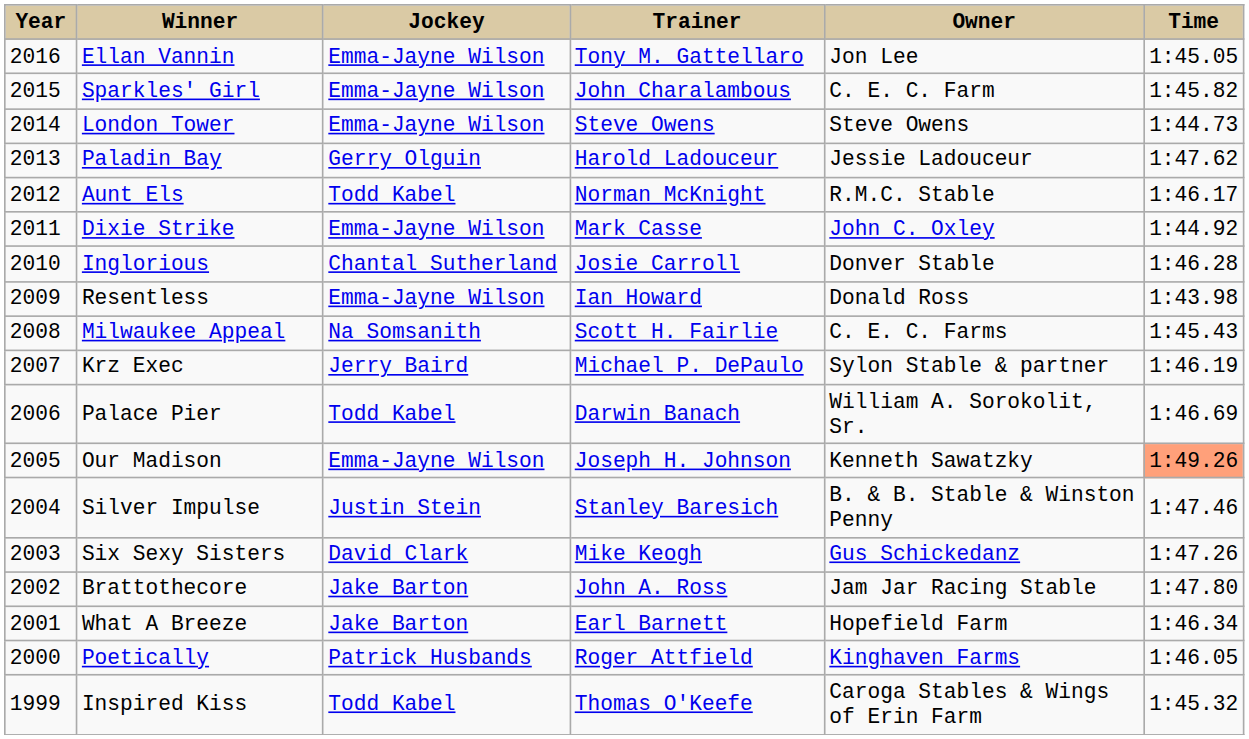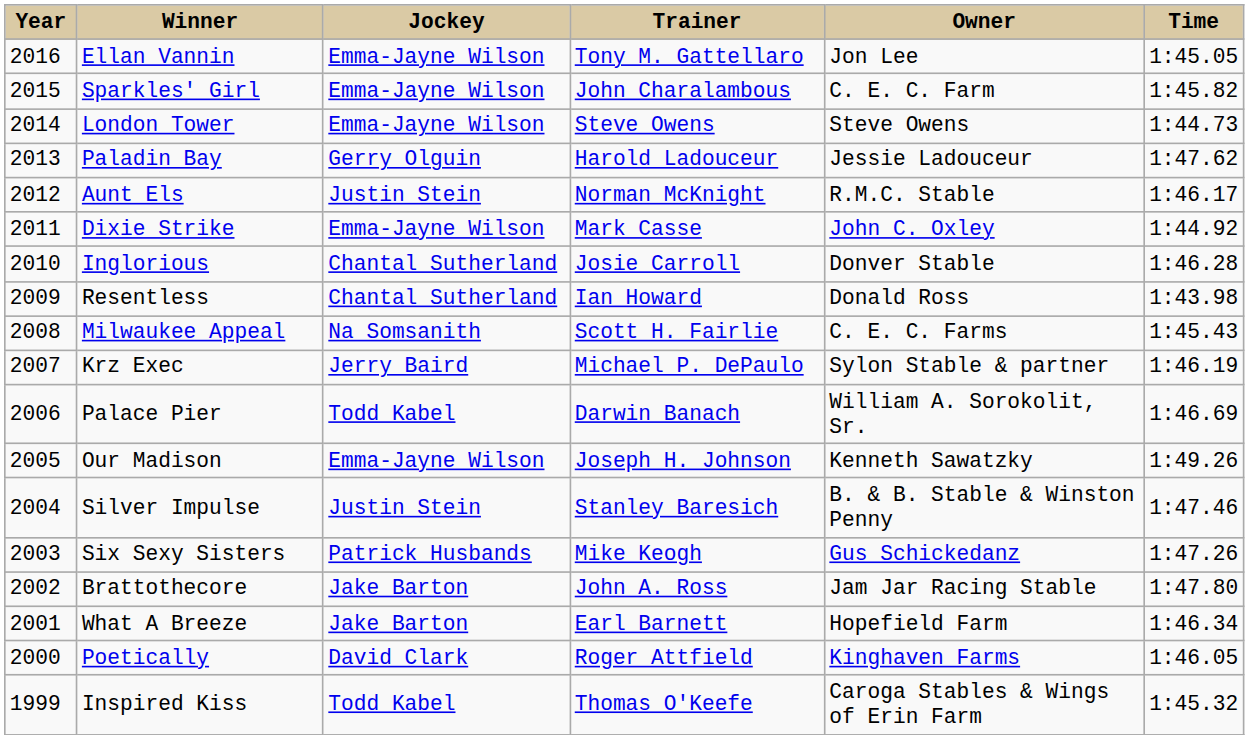Aunt Els | Jockey: Todd Kabel -> Justin Stein
Resentless | Jockey: Emma-Jayne Wilson -> Chantal Sutherland
Our Madison | Time: lightsalmon background -> no background
Six Sexy Sisters | Jockey: David Clark -> Patrick Husbands
Poetically | Jockey: Patrick Husbands -> David Clark
